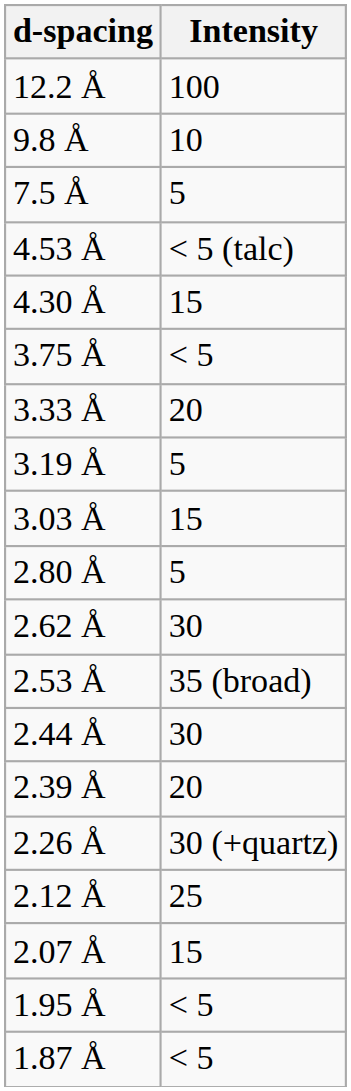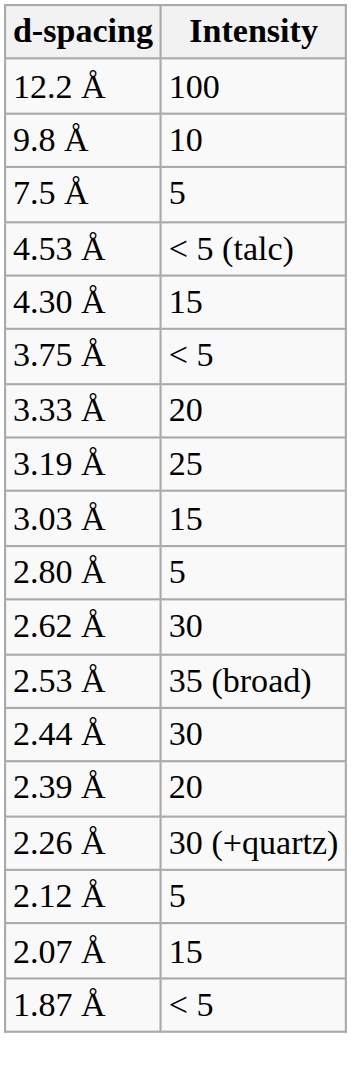3.19 Å | Intensity: 5 -> 25
2.12 Å | Intensity: 25 -> 5
- row: 1.95 Å | < 5
